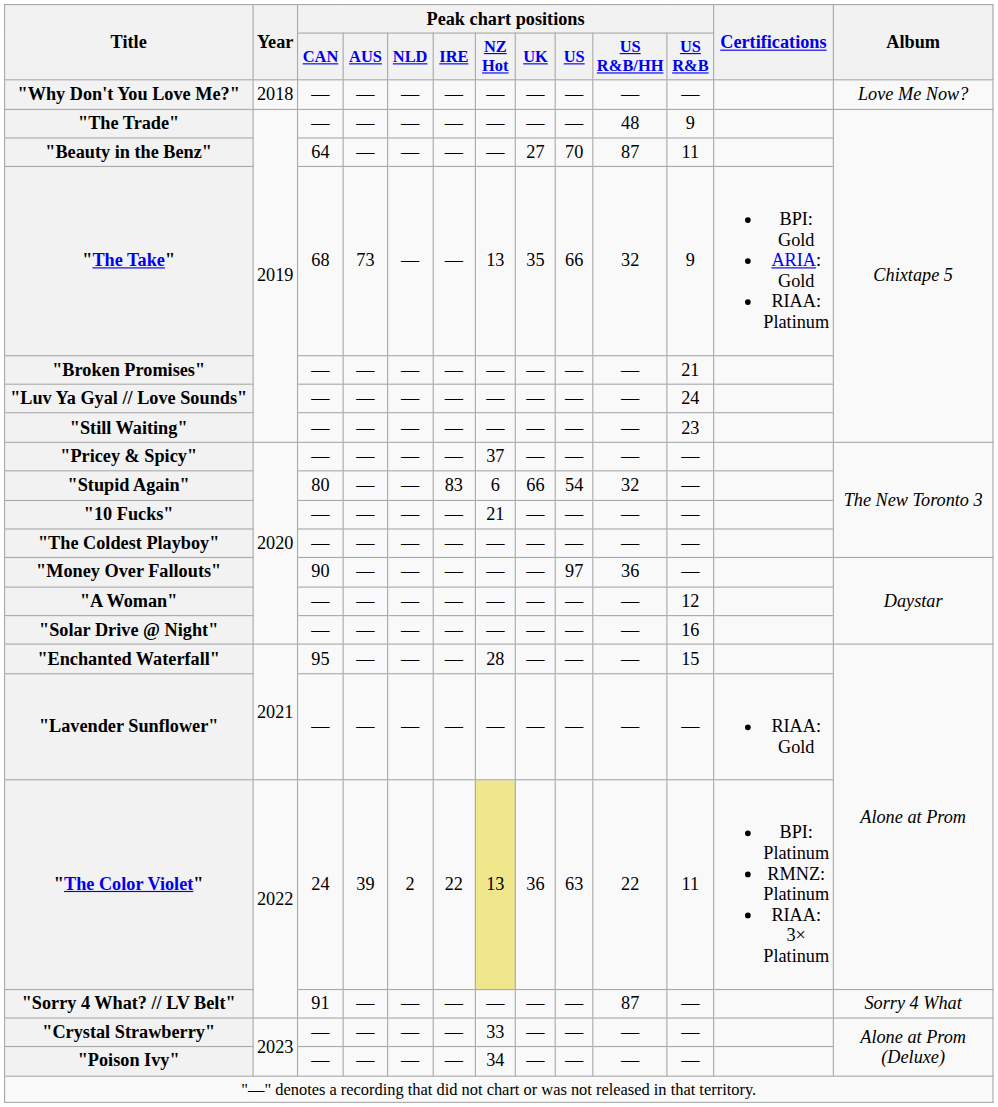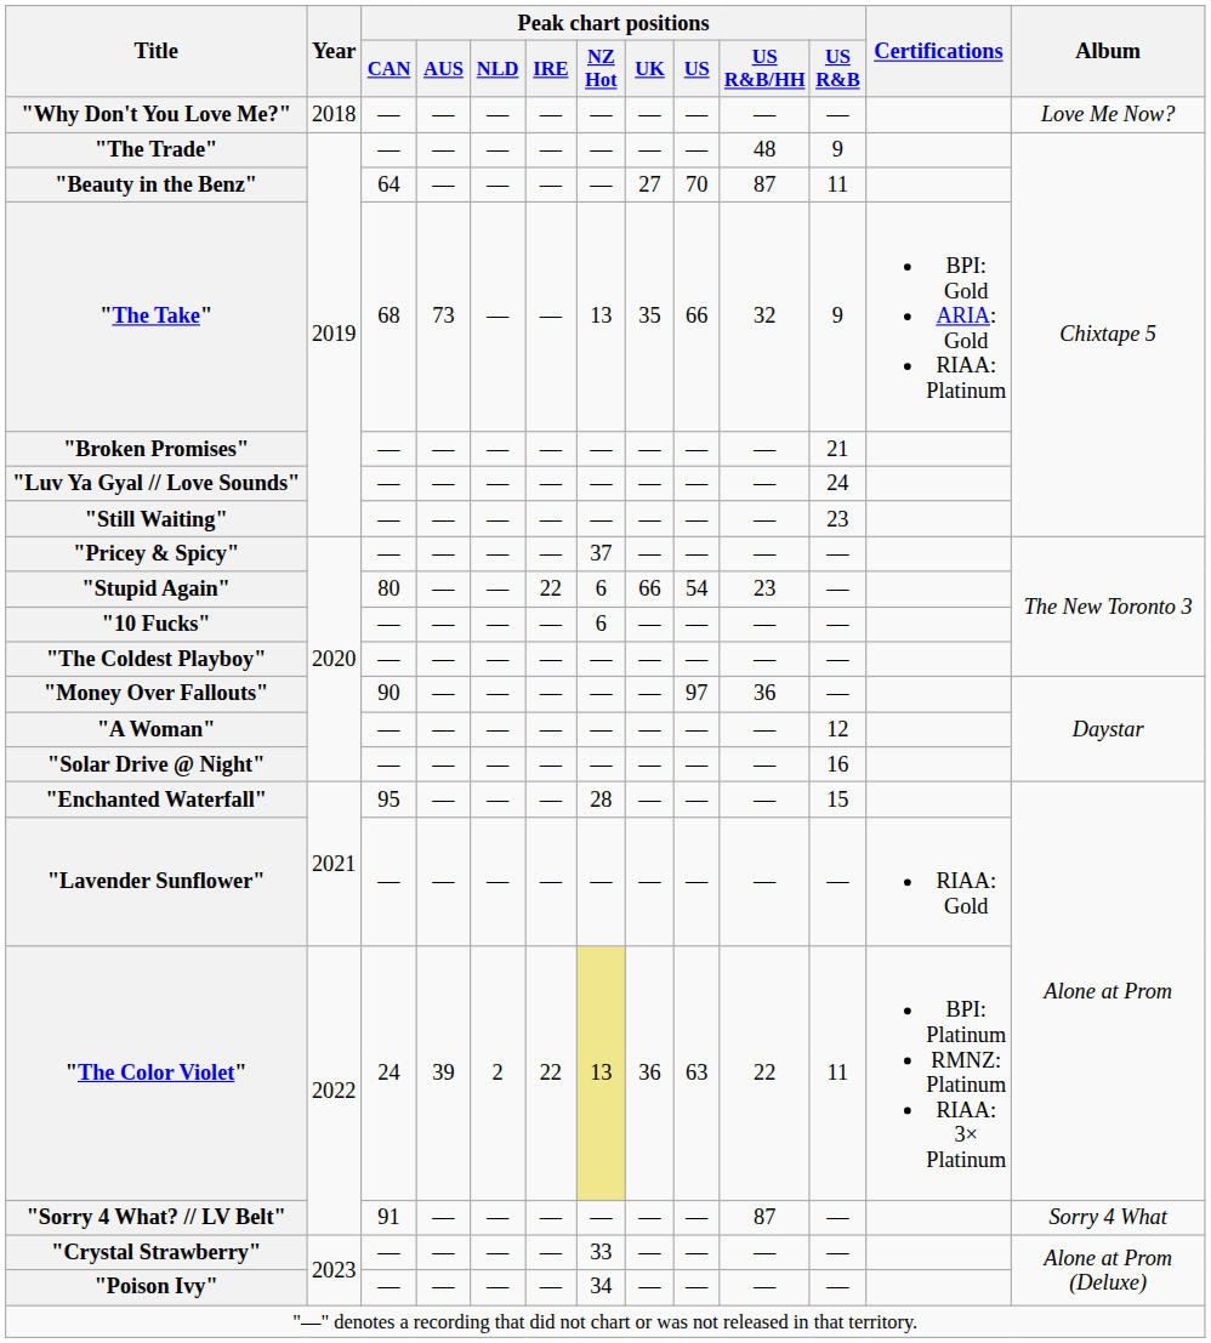"Stupid Again" | Peak chart positions / IRE: 83 -> 22
"Stupid Again" | Peak chart positions / US R&B/HH: 32 -> 23
"10 Fucks" | Peak chart positions / NZ Hot: 21 -> 6
